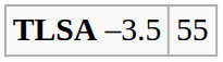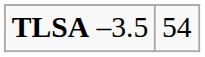TLSA –3.5 | column 2: 55 -> 54
